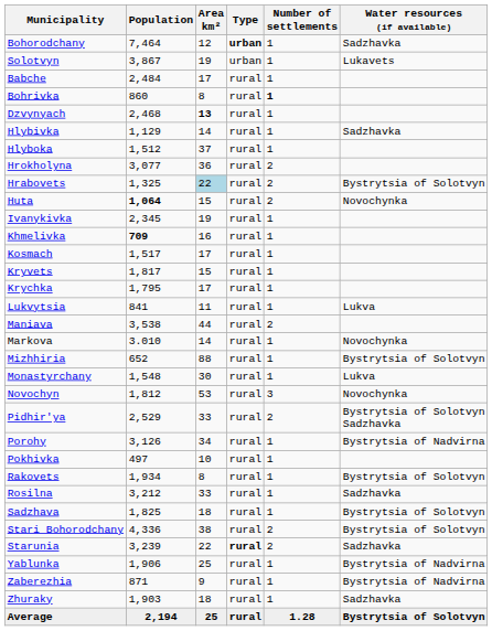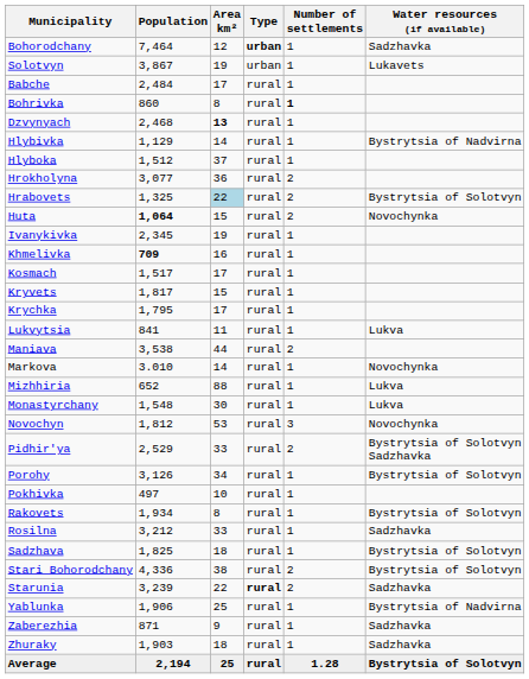Hlybivka | Water resources (if available): Sadzhavka -> Bystrytsia of Nadvirna
Mizhhiria | Water resources (if available): Bystrytsia of Solotvyn -> Lukva
Porohy | Water resources (if available): Bystrytsia of Nadvirna -> Bystrytsia of Solotvyn
Zaberezhia | Water resources (if available): Bystrytsia of Nadvirna -> Sadzhavka
